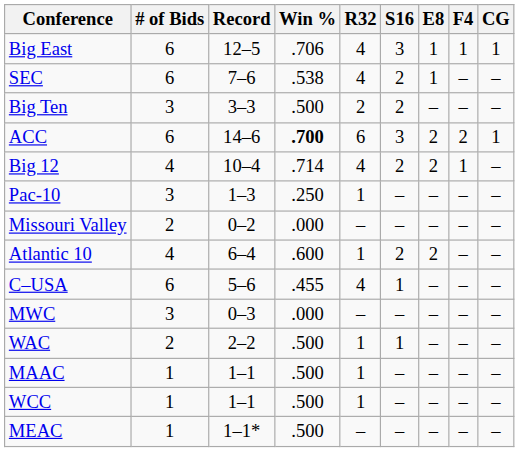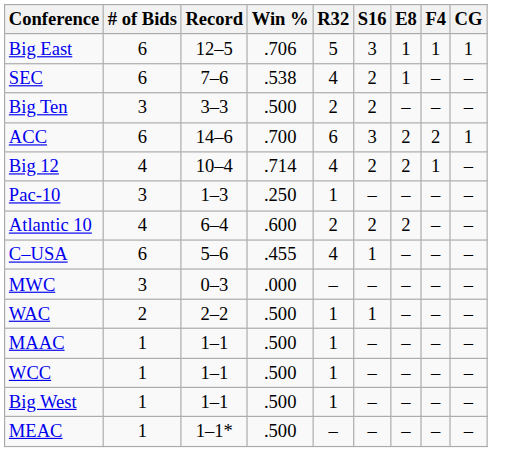Big East | R32: 4 -> 5
ACC | Win %: bold -> normal
- row: Missouri Valley | 2 | 0–2 | .000 | – | – | – | – | –
Atlantic 10 | R32: 1 -> 2
+ row: Big West | 1 | 1–1 | .500 | 1 | – | – | – | –
